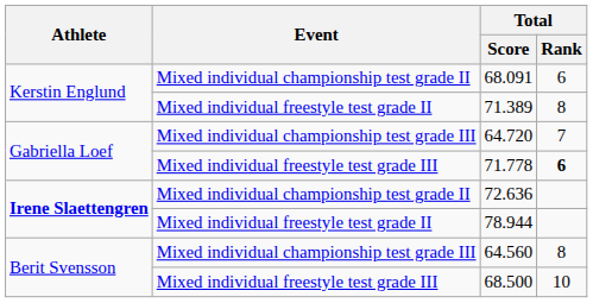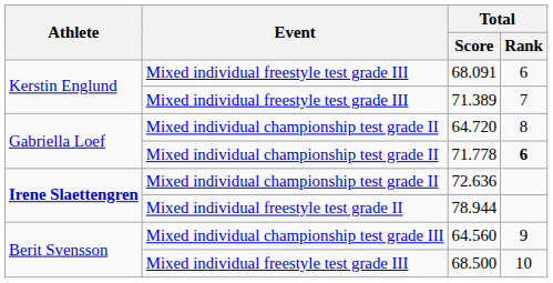68.091 | Event: Mixed individual championship test grade II -> Mixed individual freestyle test grade III
71.389 | Event: Mixed individual freestyle test grade II -> Mixed individual freestyle test grade III
71.389 | Total / Rank: 8 -> 7
64.720 | Event: Mixed individual championship test grade III -> Mixed individual championship test grade II
64.720 | Total / Rank: 7 -> 8
71.778 | Event: Mixed individual freestyle test grade III -> Mixed individual championship test grade II
64.560 | Total / Rank: 8 -> 9
